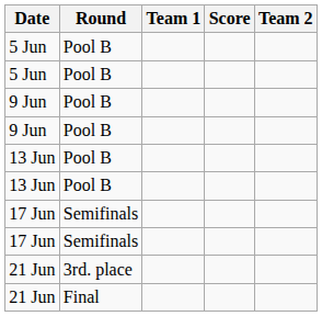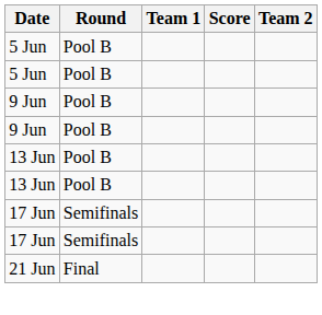- row: 21 Jun | 3rd. place
